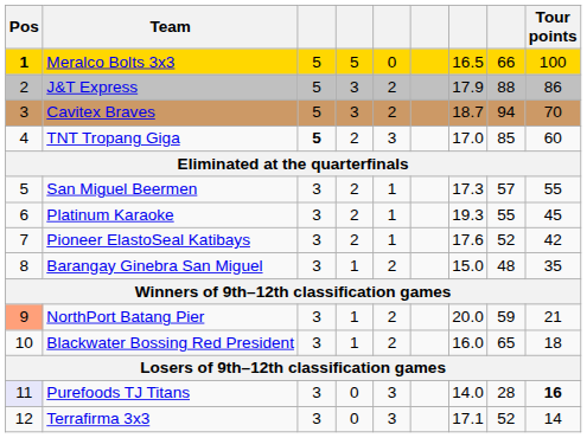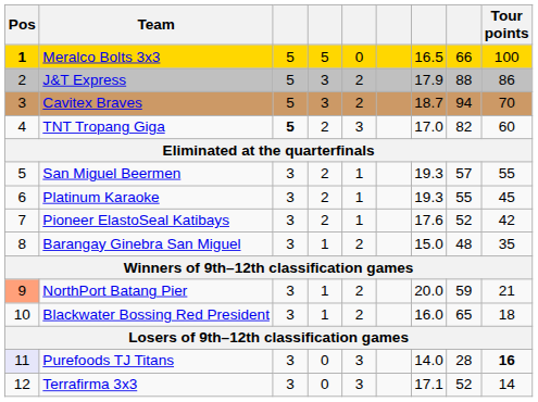TNT Tropang Giga | column 8: 85 -> 82
San Miguel Beermen | column 7: 17.3 -> 19.3
